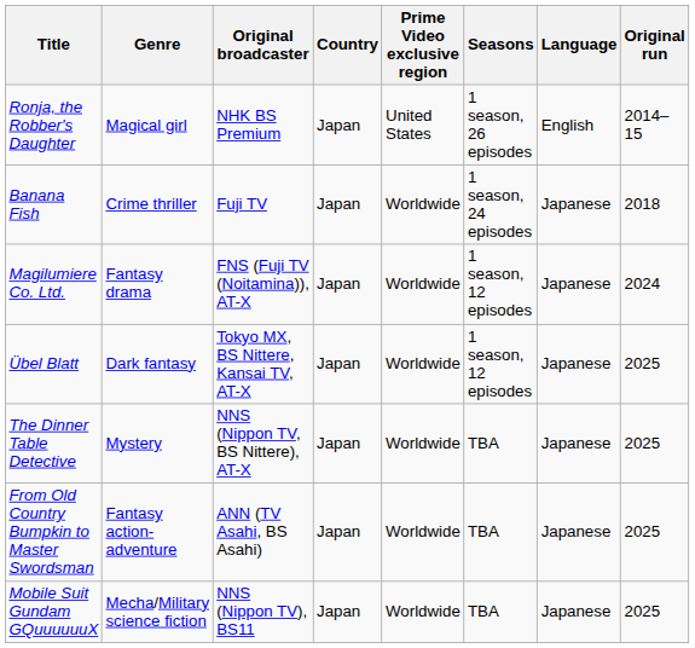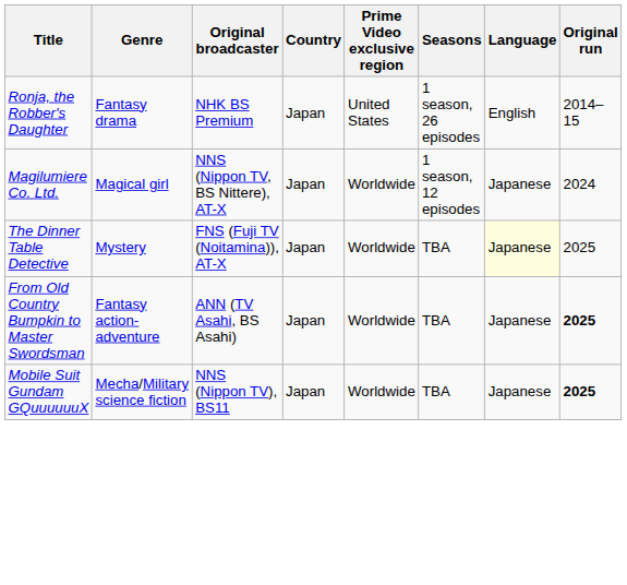Ronja, the Robber's Daughter | Genre: Magical girl -> Fantasy drama
- row: Banana Fish | Crime thriller | Fuji TV | Japan | Worldwide | 1 season, 24 episodes | Japanese | 2018
Magilumiere Co. Ltd. | Genre: Fantasy drama -> Magical girl
Magilumiere Co. Ltd. | Original broadcaster: FNS (Fuji TV (Noitamina)), AT-X -> NNS (Nippon TV, BS Nittere), AT-X
- row: Übel Blatt | Dark fantasy | Tokyo MX, BS Nittere, Kansai TV, AT-X | Japan | Worldwide | 1 season, 12 episodes | Japanese | 2025
The Dinner Table Detective | Original broadcaster: NNS (Nippon TV, BS Nittere), AT-X -> FNS (Fuji TV (Noitamina)), AT-X
The Dinner Table Detective | Language: no background -> lightyellow background
From Old Country Bumpkin to Master Swordsman | Original run: normal -> bold
Mobile Suit Gundam GQuuuuuuX | Original run: normal -> bold
